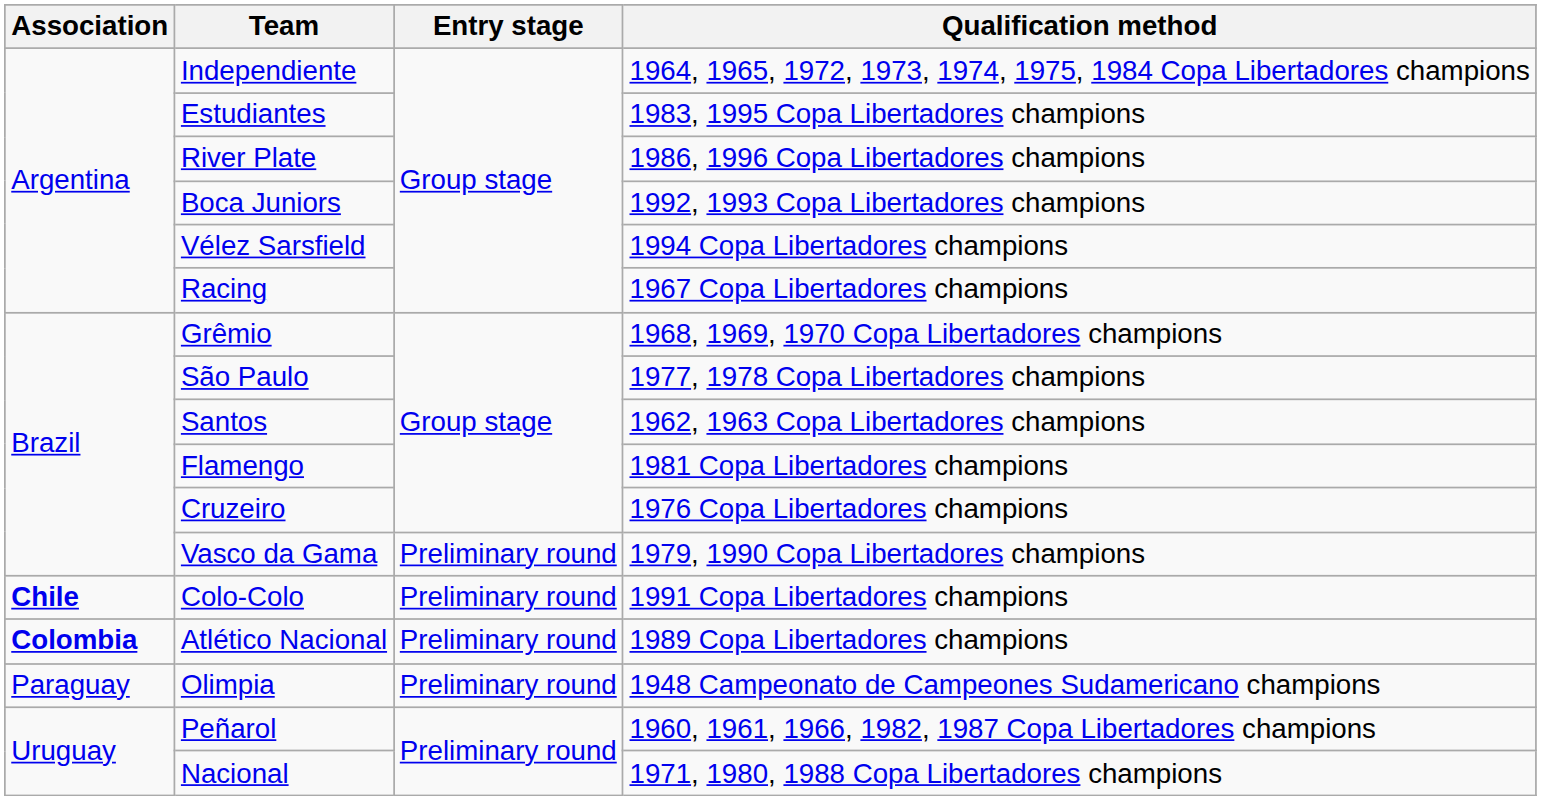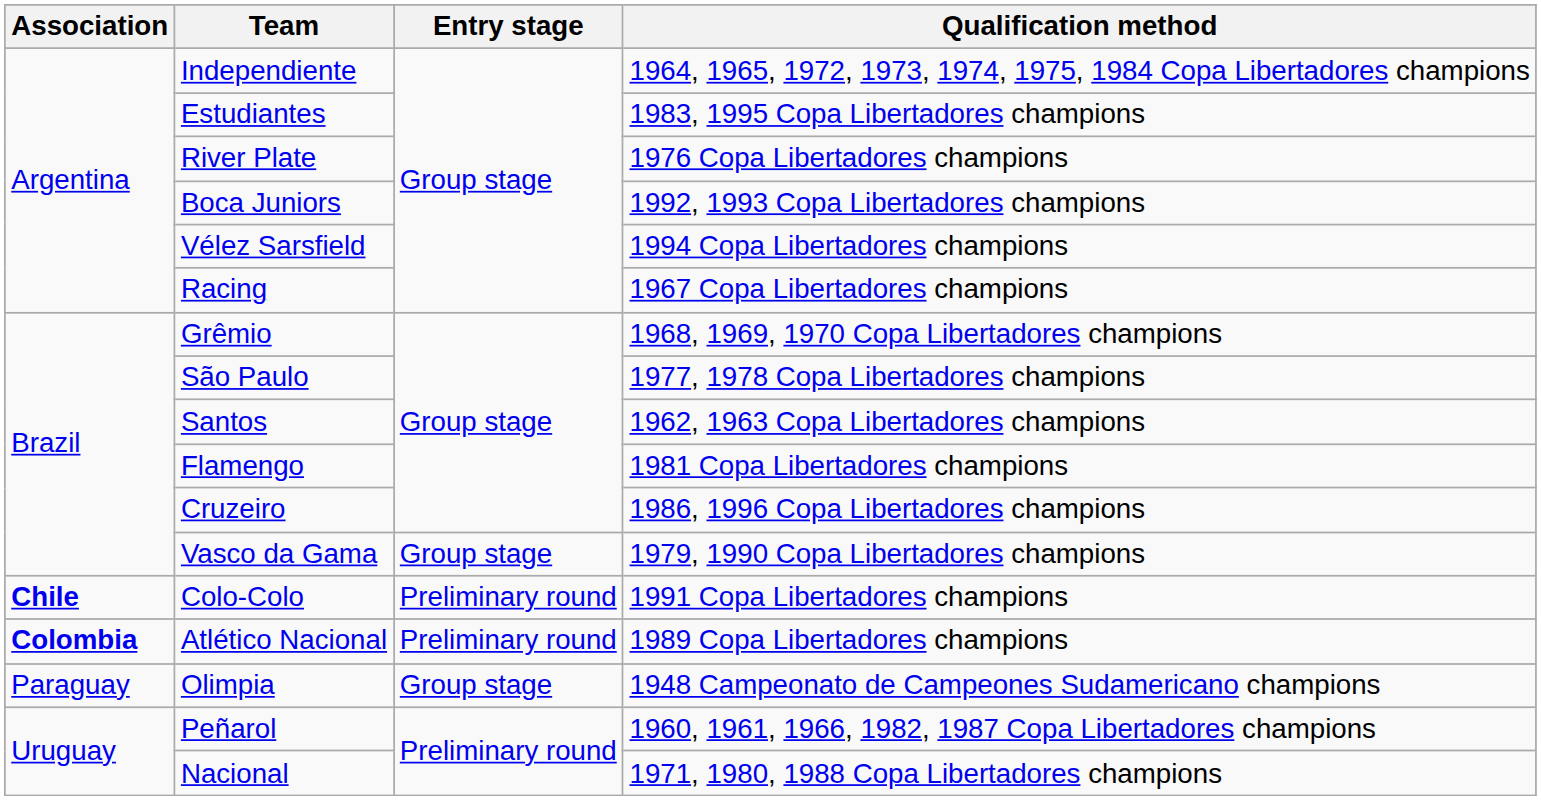River Plate | Qualification method: 1986, 1996 Copa Libertadores champions -> 1976 Copa Libertadores champions
Cruzeiro | Qualification method: 1976 Copa Libertadores champions -> 1986, 1996 Copa Libertadores champions
Vasco da Gama | Entry stage: Preliminary round -> Group stage
Olimpia | Entry stage: Preliminary round -> Group stage
